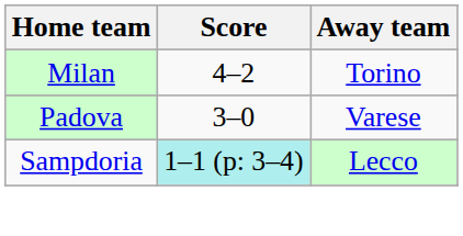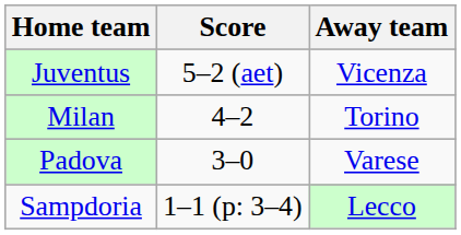+ row: Juventus | 5–2 (aet) | Vicenza
Sampdoria | Score: paleturquoise background -> no background
